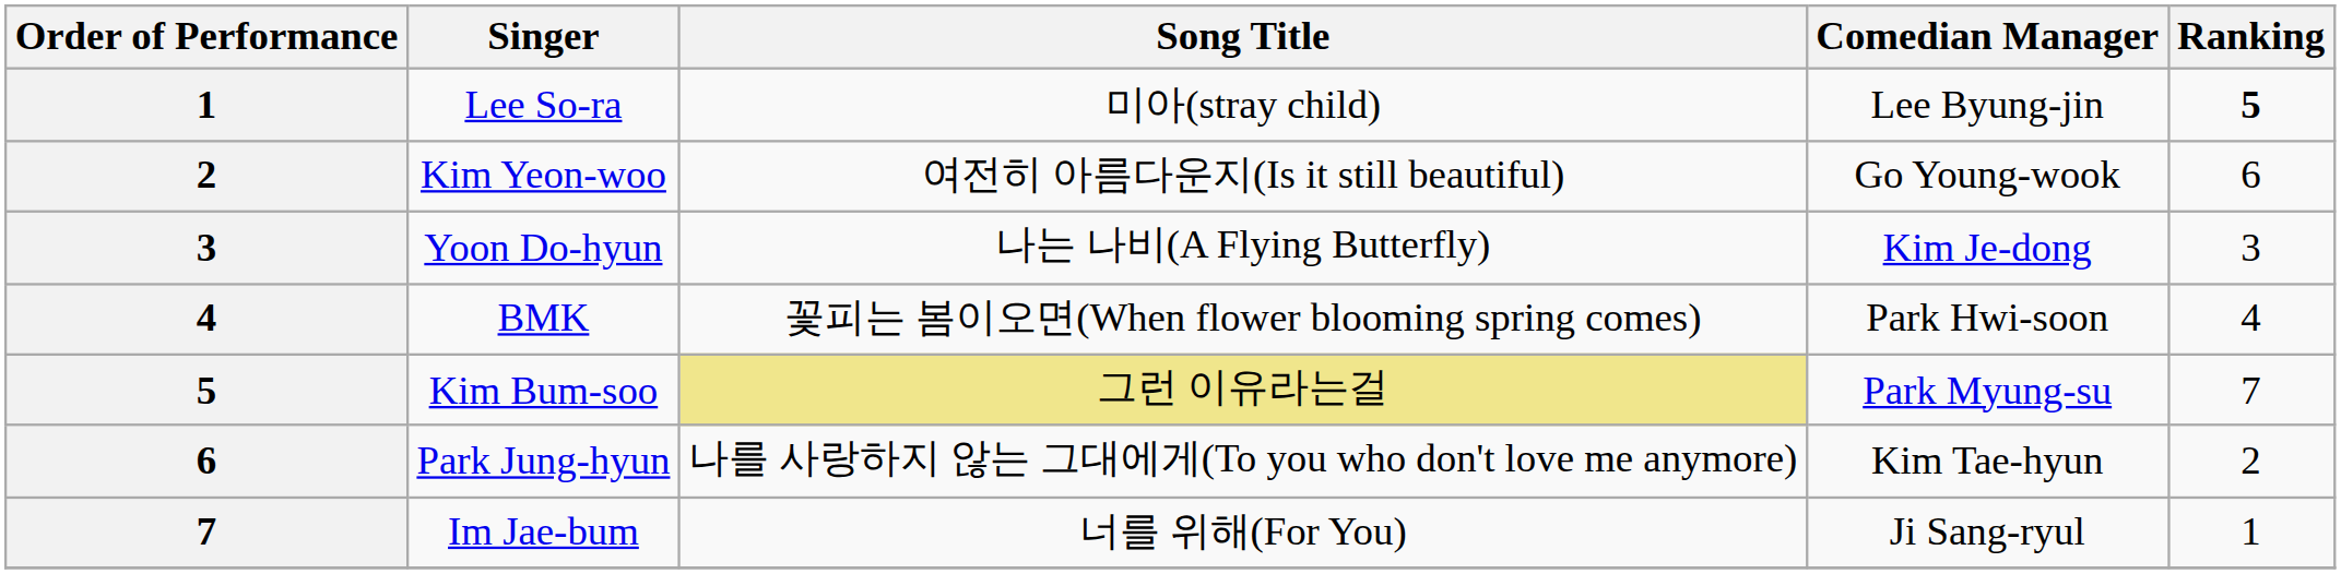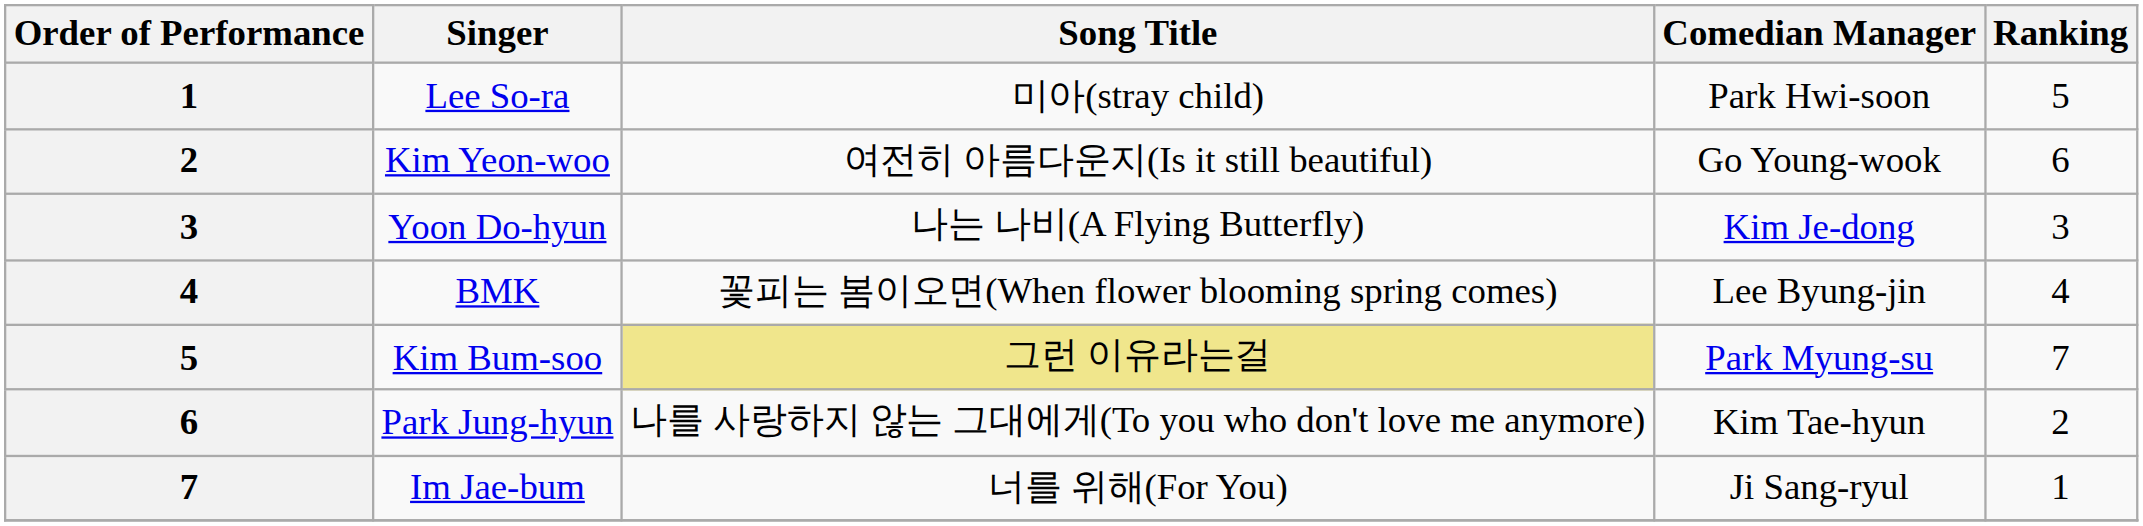Lee So-ra | Comedian Manager: Lee Byung-jin -> Park Hwi-soon
Lee So-ra | Ranking: bold -> normal
BMK | Comedian Manager: Park Hwi-soon -> Lee Byung-jin
